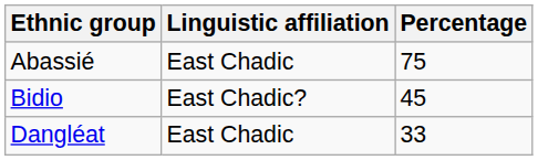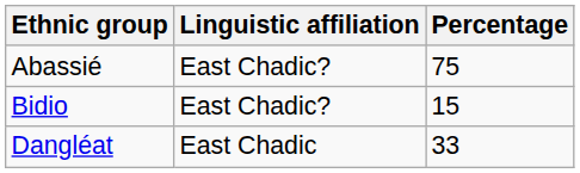Abassié | Linguistic affiliation: East Chadic -> East Chadic?
Bidio | Percentage: 45 -> 15
